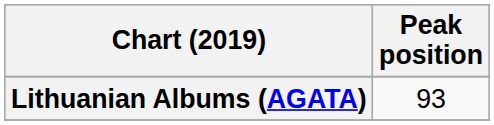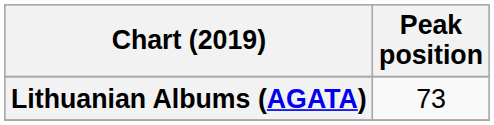Lithuanian Albums (AGATA) | Peak position: 93 -> 73
